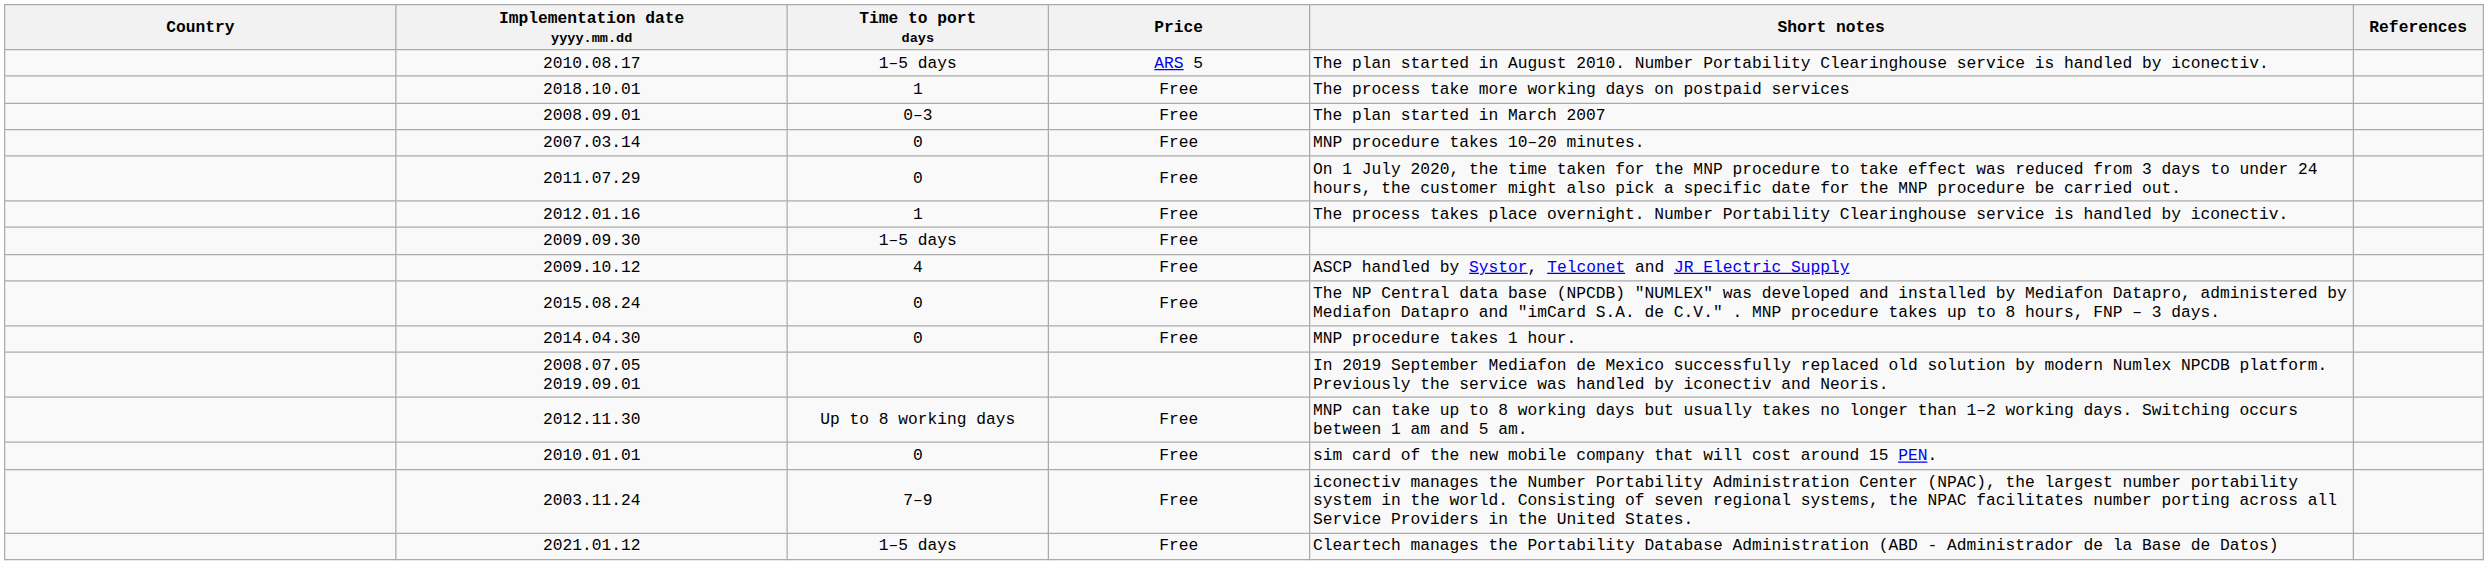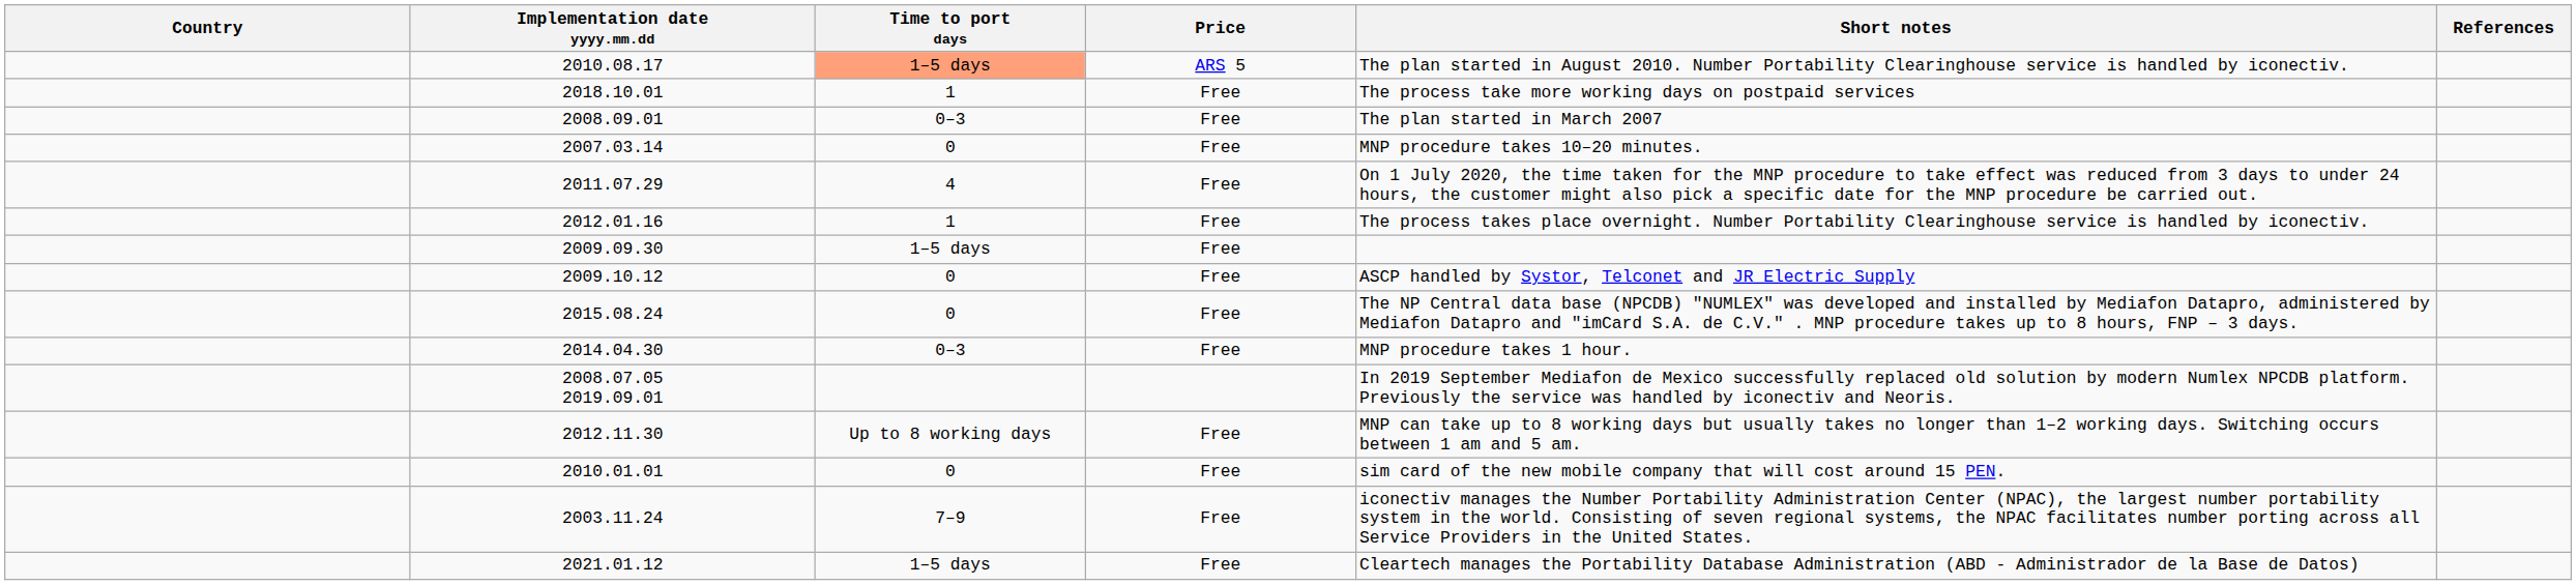2010.08.17 | Time to port days: no background -> lightsalmon background
2011.07.29 | Time to port days: 0 -> 4
2009.10.12 | Time to port days: 4 -> 0
2014.04.30 | Time to port days: 0 -> 0–3
